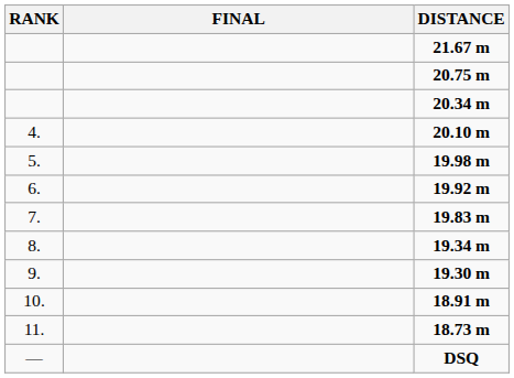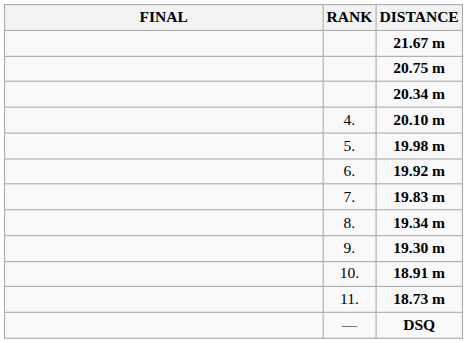columns swapped: RANK <-> FINAL
